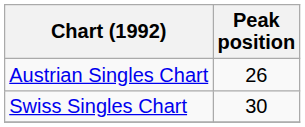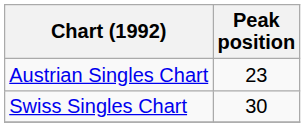Austrian Singles Chart | Peak position: 26 -> 23
